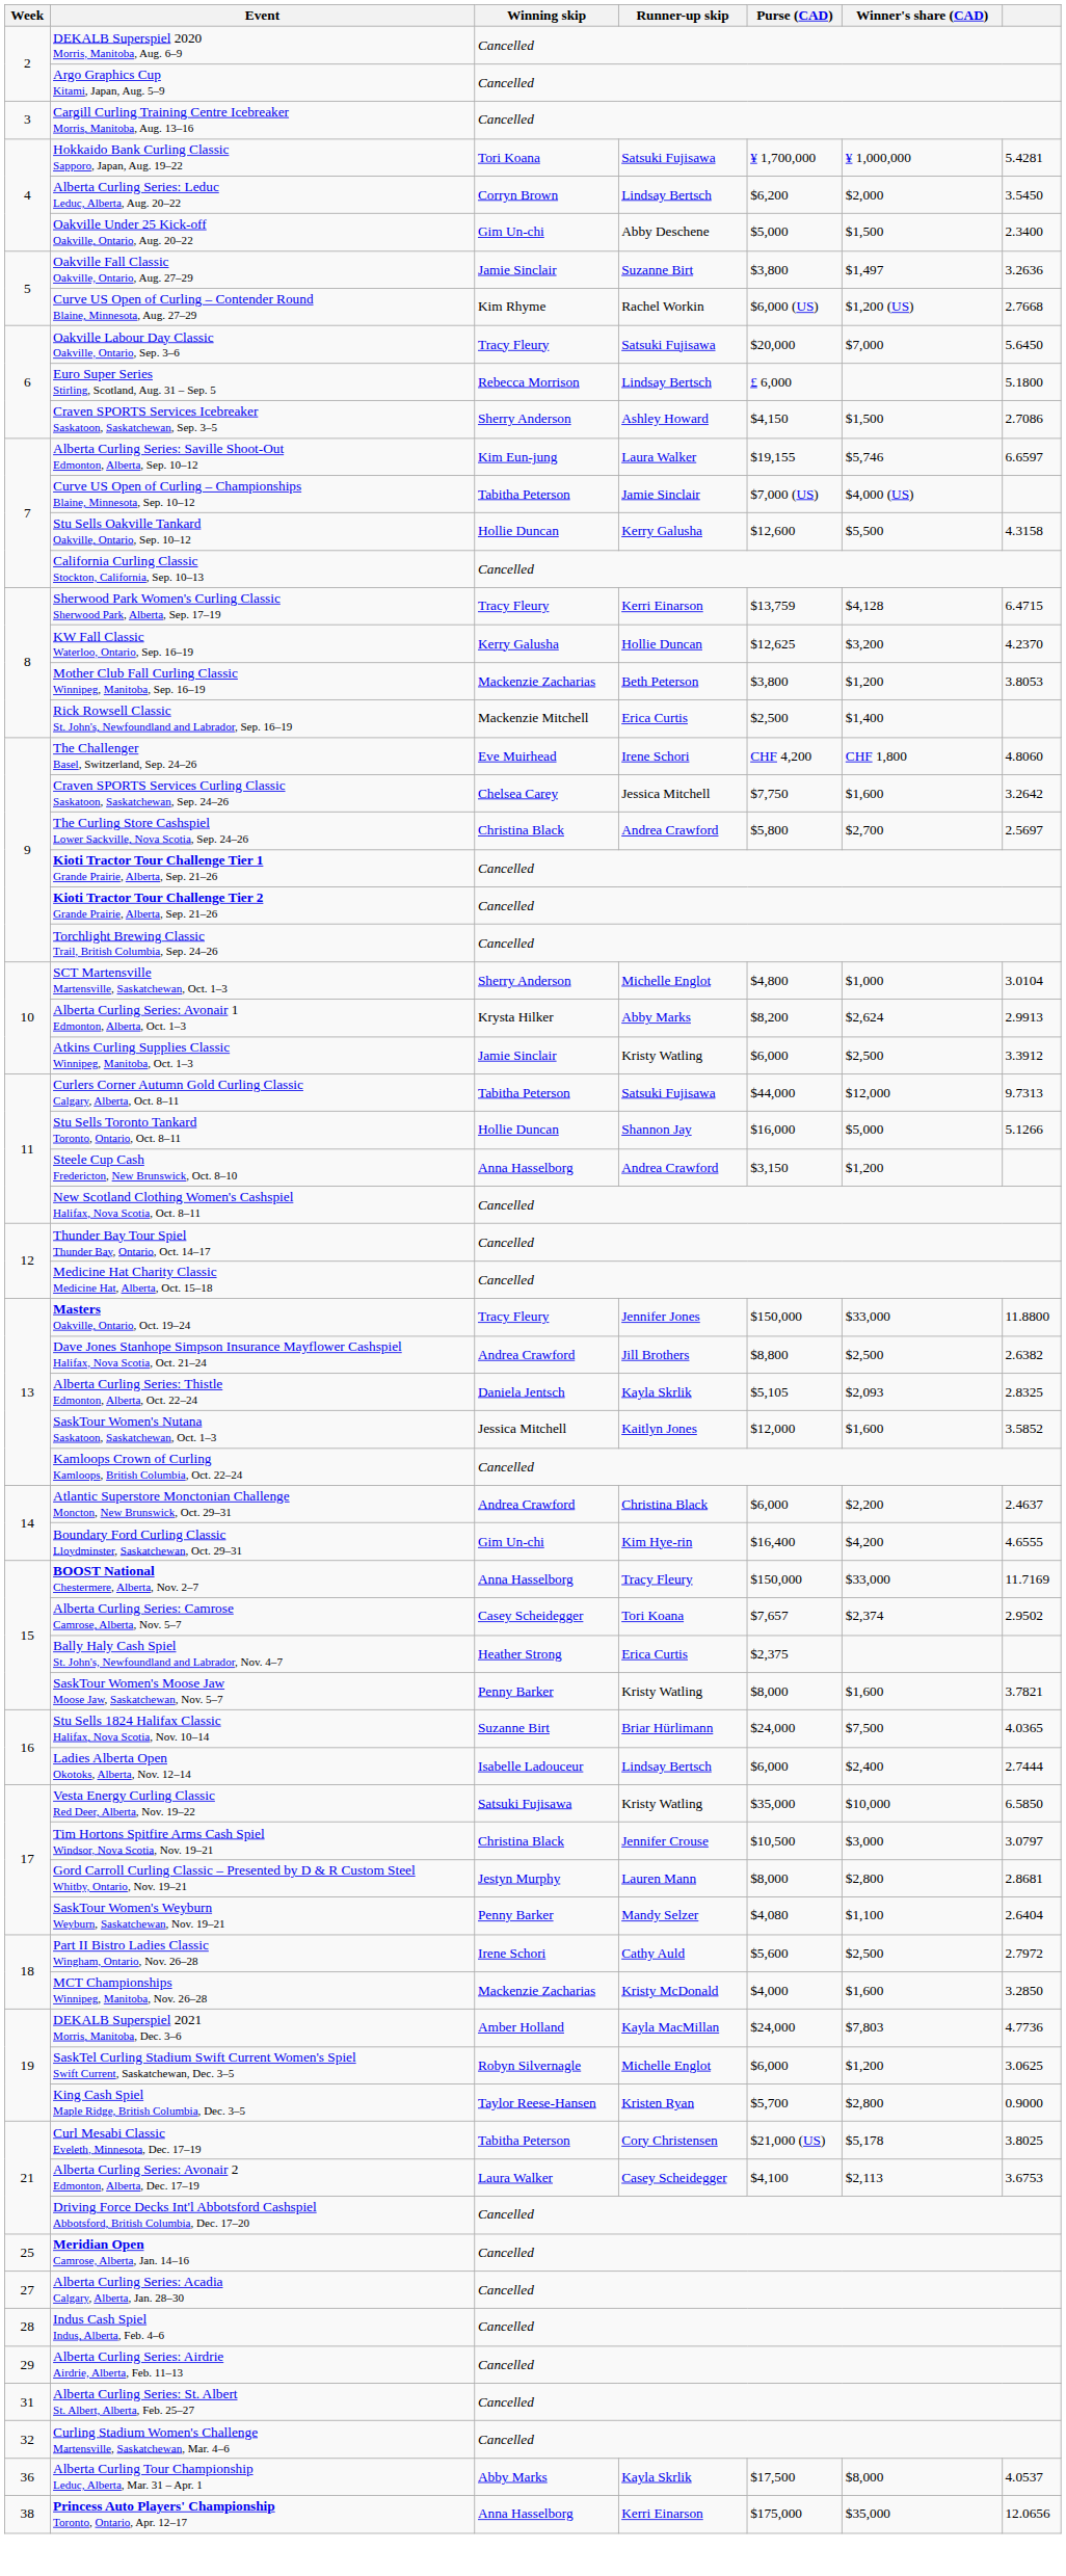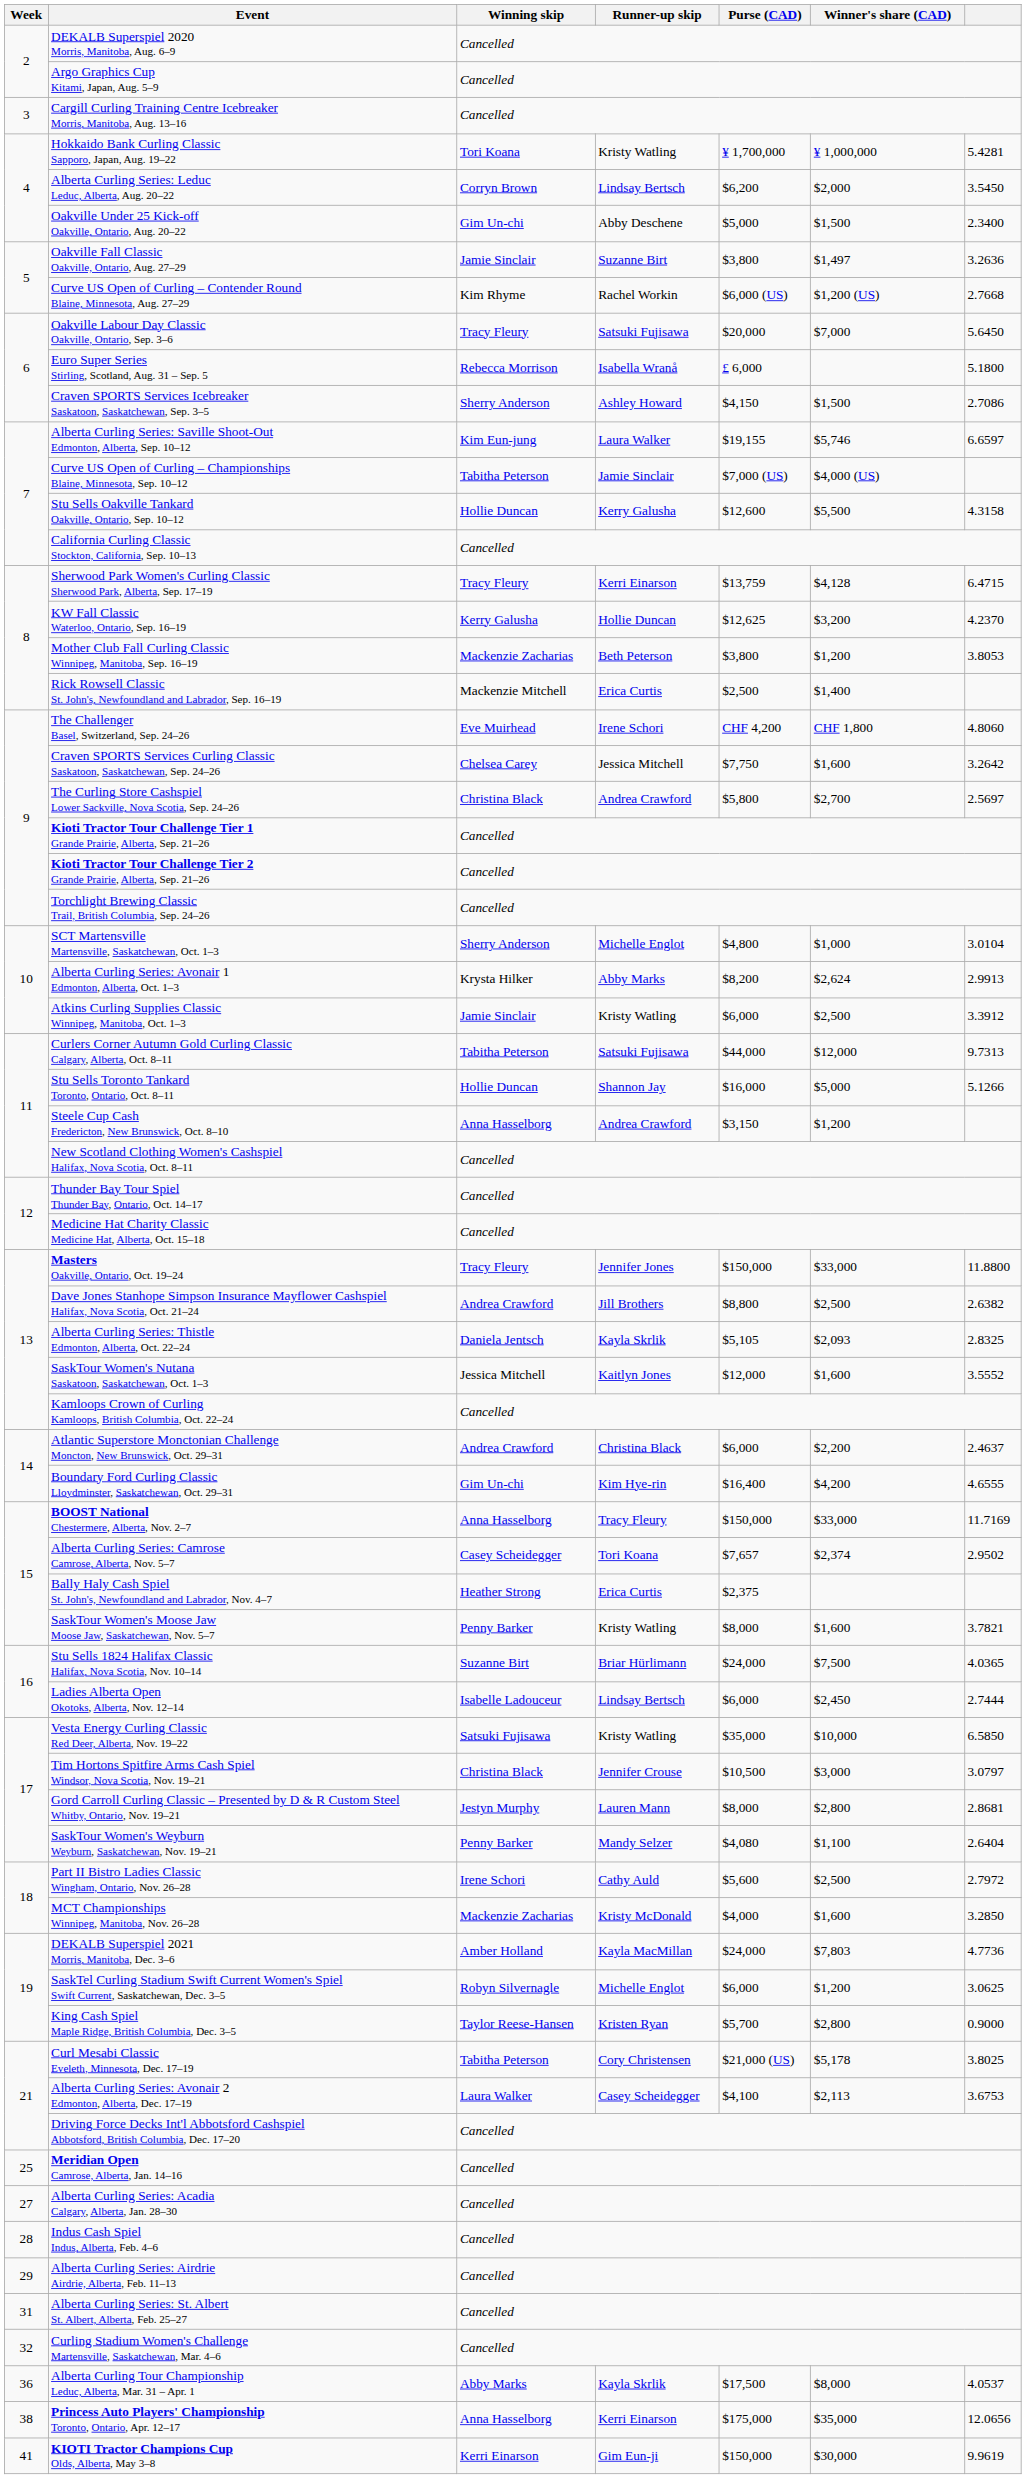Hokkaido Bank Curling Classic Sapporo, Japan, Aug. 19–22 | Runner-up skip: Satsuki Fujisawa -> Kristy Watling
Euro Super Series Stirling, Scotland, Aug. 31 – Sep. 5 | Runner-up skip: Lindsay Bertsch -> Isabella Wranå
SaskTour Women's Nutana Saskatoon, Saskatchewan, Oct. 1–3 | column 7: 3.5852 -> 3.5552
Ladies Alberta Open Okotoks, Alberta, Nov. 12–14 | Winner's share (CAD): $2,400 -> $2,450
+ row: 41 | KIOTI Tractor Champions Cup Olds, Alberta, May 3–8 | Kerri Einarson | Gim Eun-ji | $150,000 | $30,000 | 9.9619
